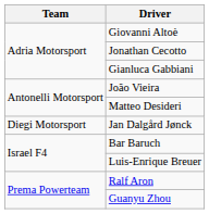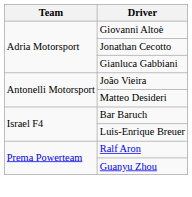- row: Diegi Motorsport | Jan Dalgård Jønck
